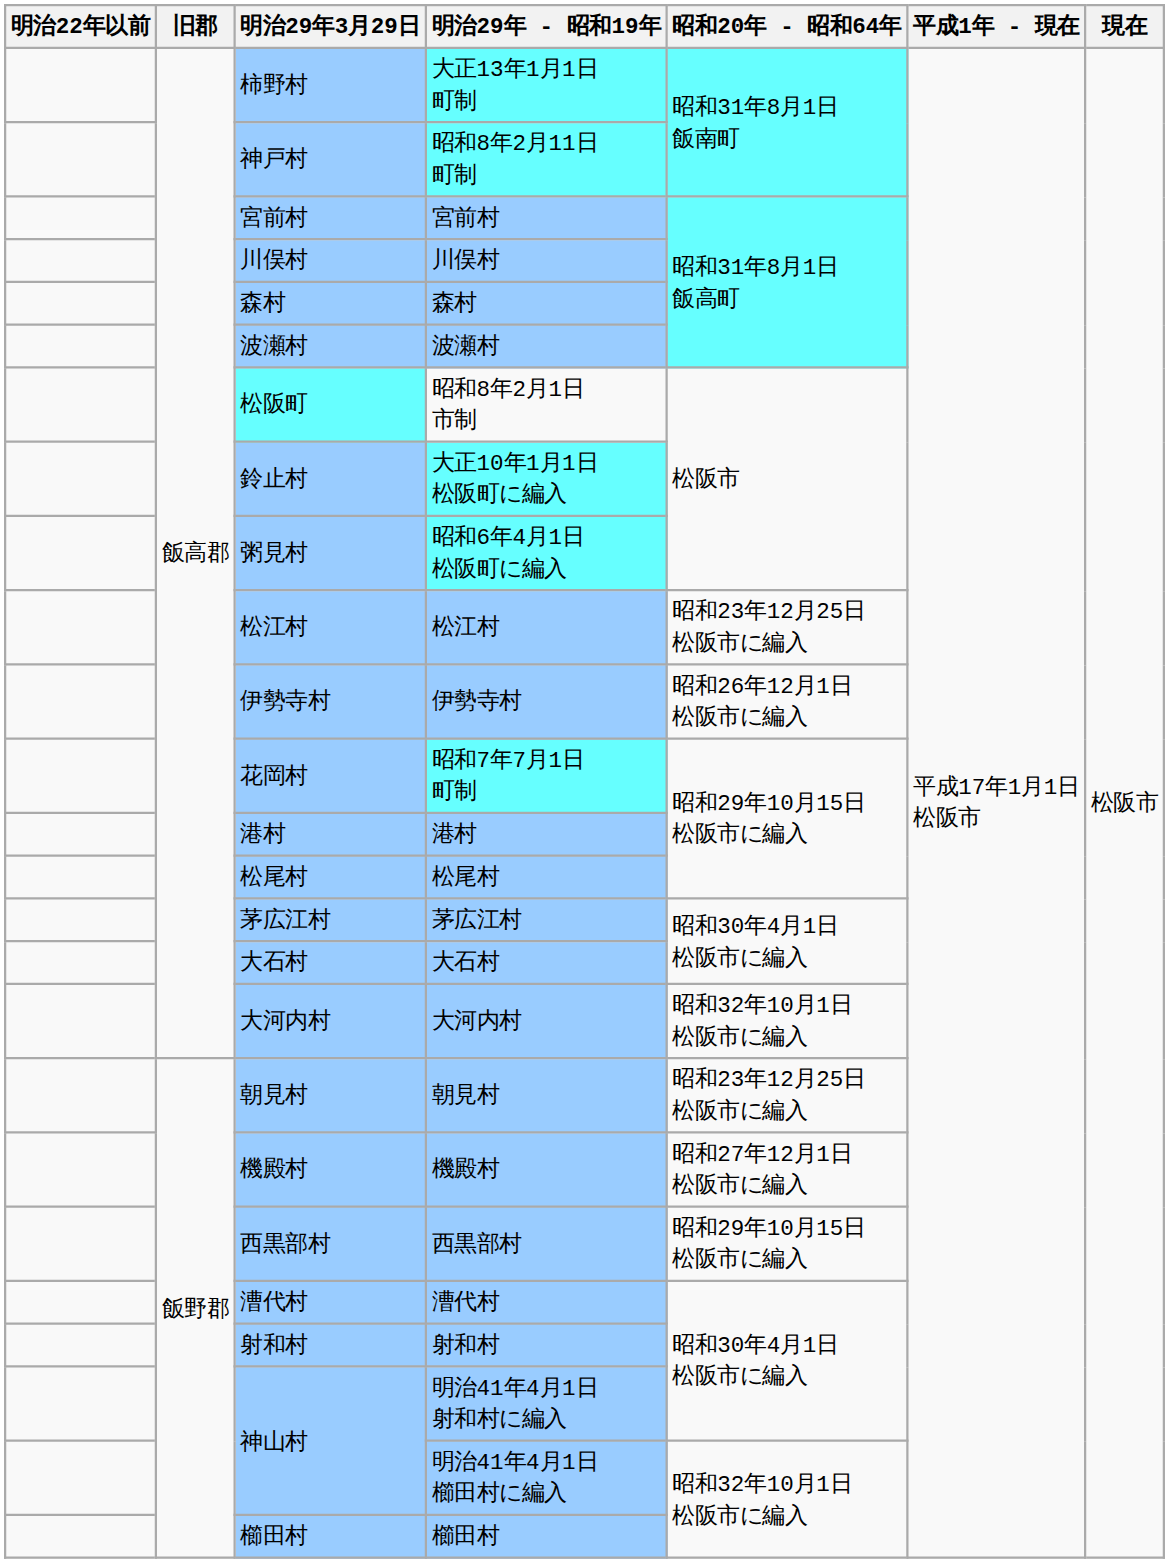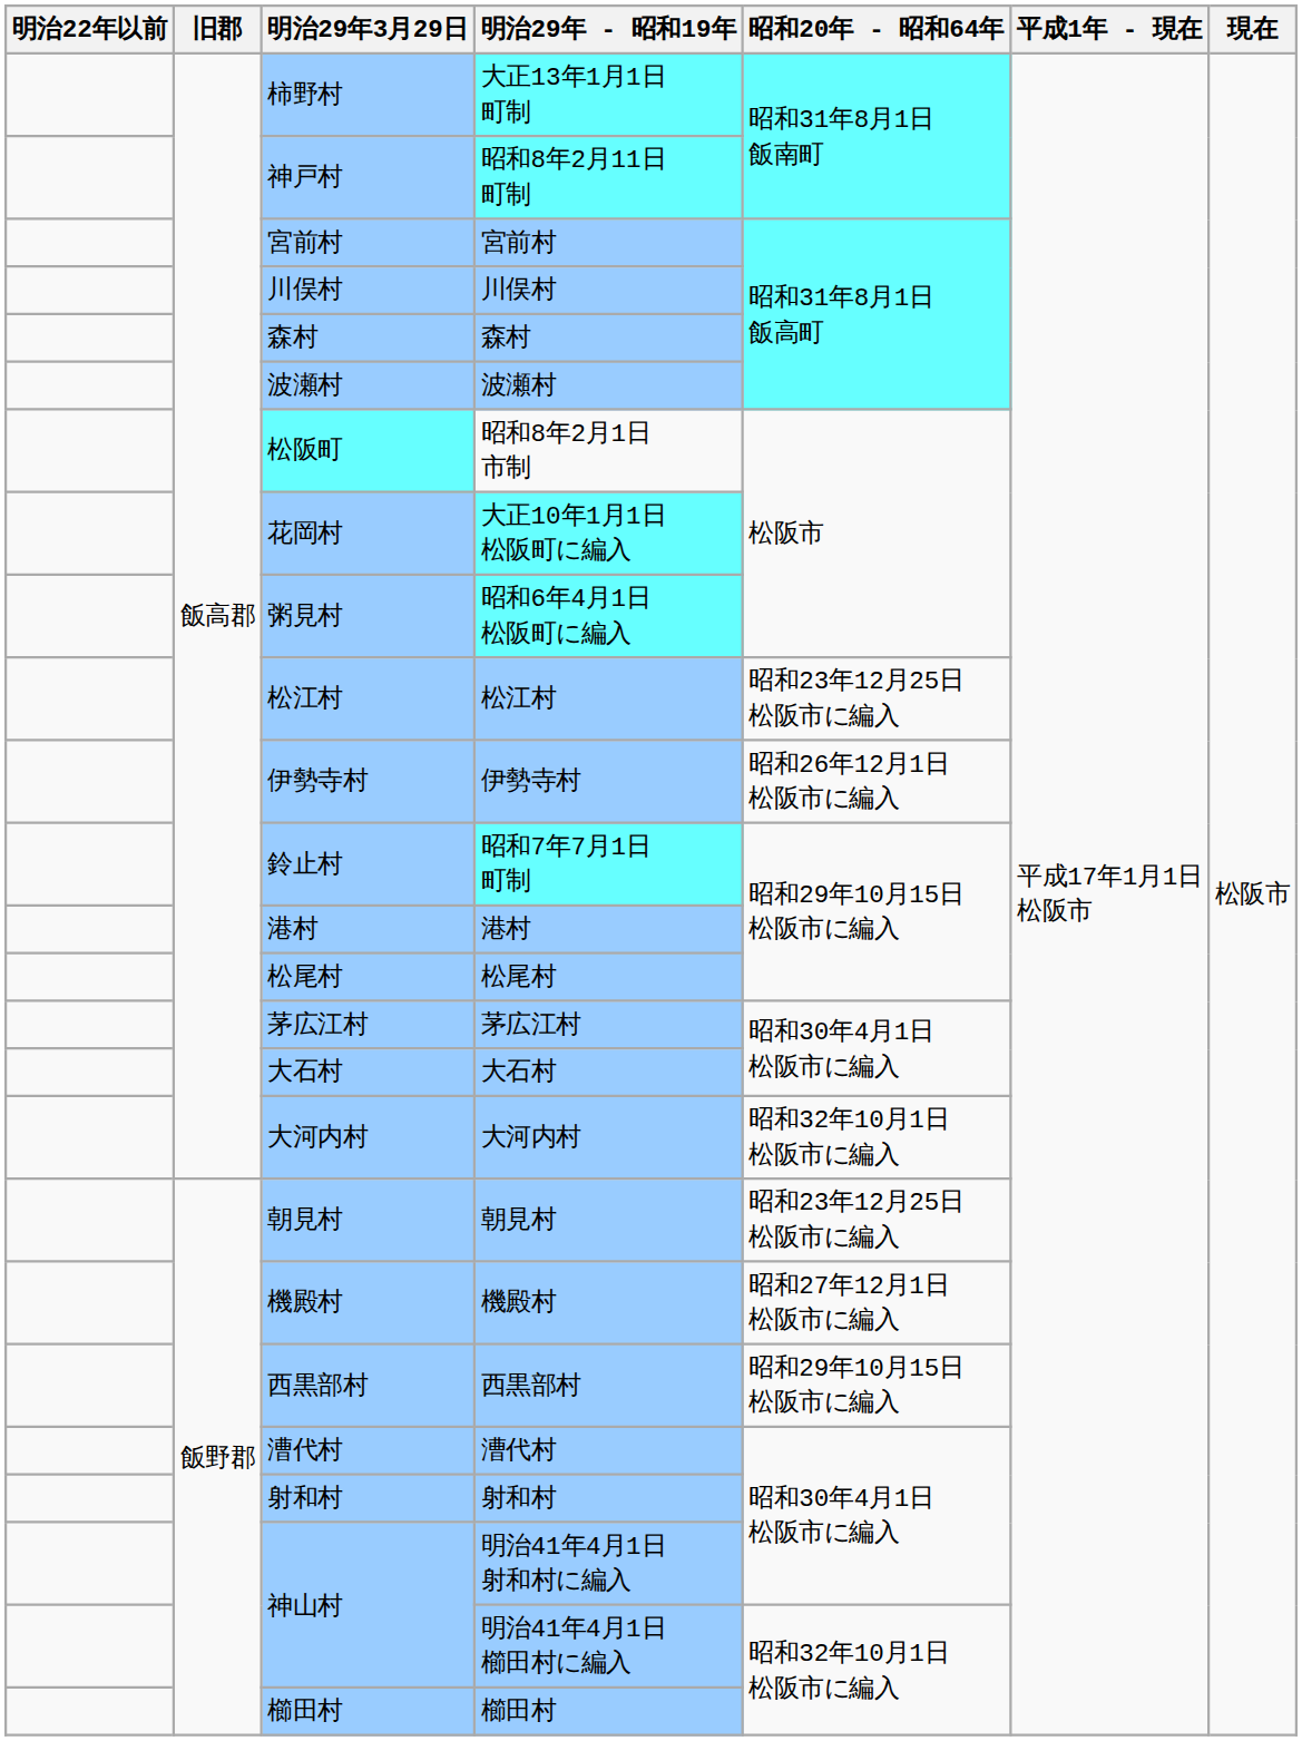大正10年1月1日 松阪町に編入 | 明治29年3月29日: 鈴止村 -> 花岡村
昭和7年7月1日 町制 | 明治29年3月29日: 花岡村 -> 鈴止村
